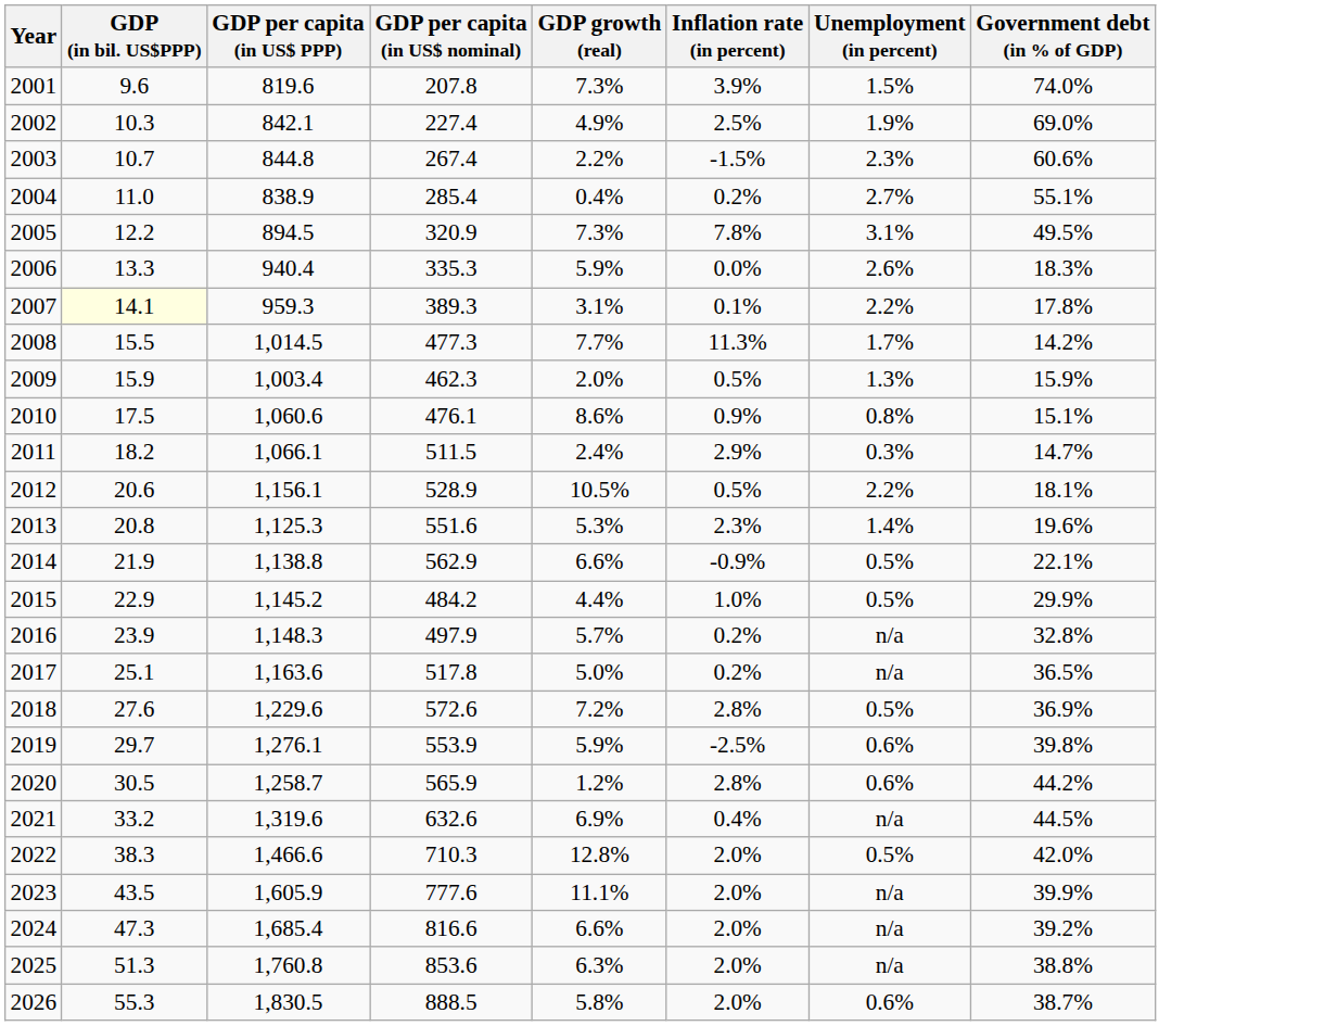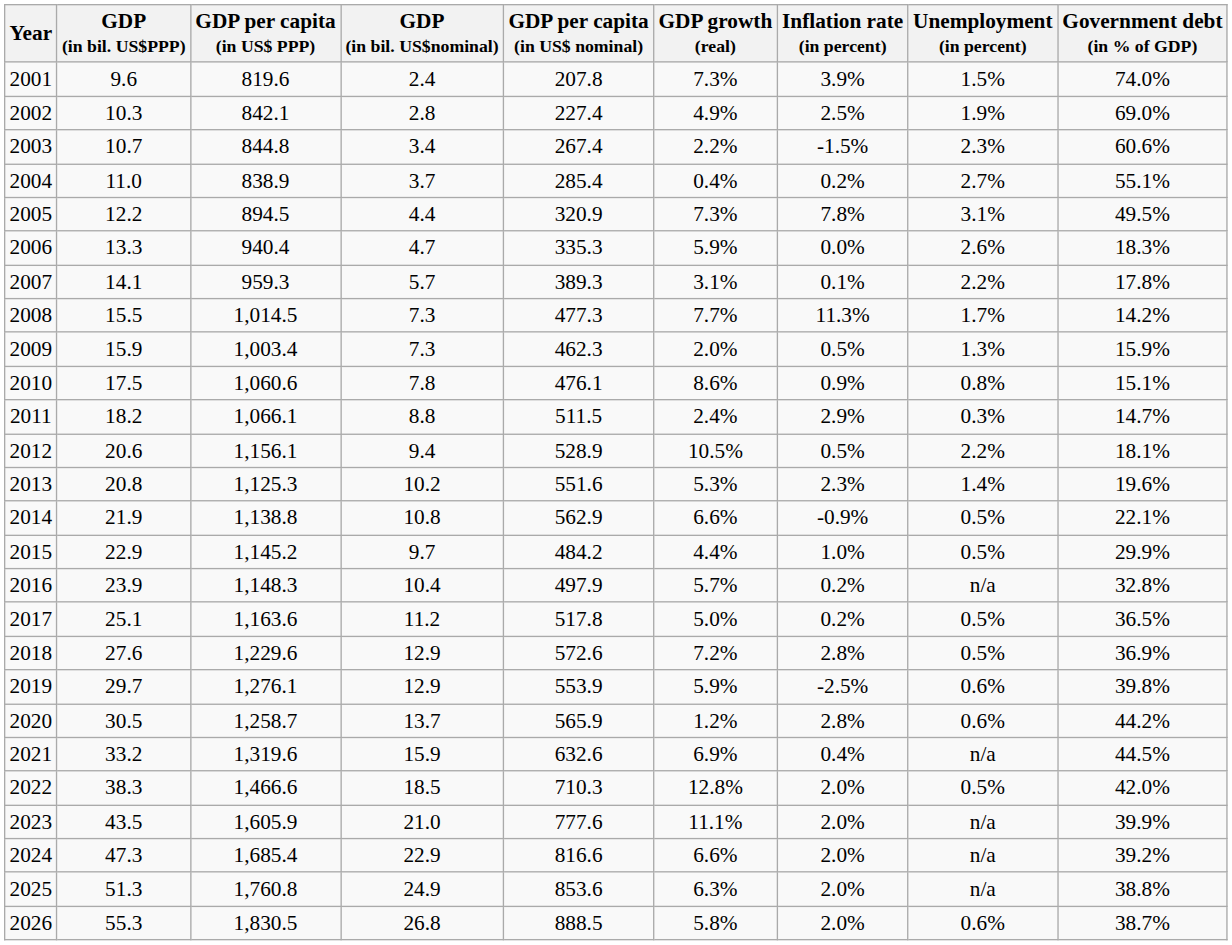+ column: GDP (in bil. US$nominal) | 2.4 | 2.8 | 3.4 | 3.7 | 4.4 | 4.7 | 5.7 | 7.3 | 7.3 | 7.8 | 8.8 | 9.4 | 10.2 | 10.8 | 9.7 | 10.4 | 11.2 | 12.9 | 12.9 | 13.7 | 15.9 | 18.5 | 21.0 | 22.9 | 24.9 | 26.8
2007 | GDP (in bil. US$PPP): lightyellow background -> no background
2017 | Unemployment (in percent): n/a -> 0.5%
